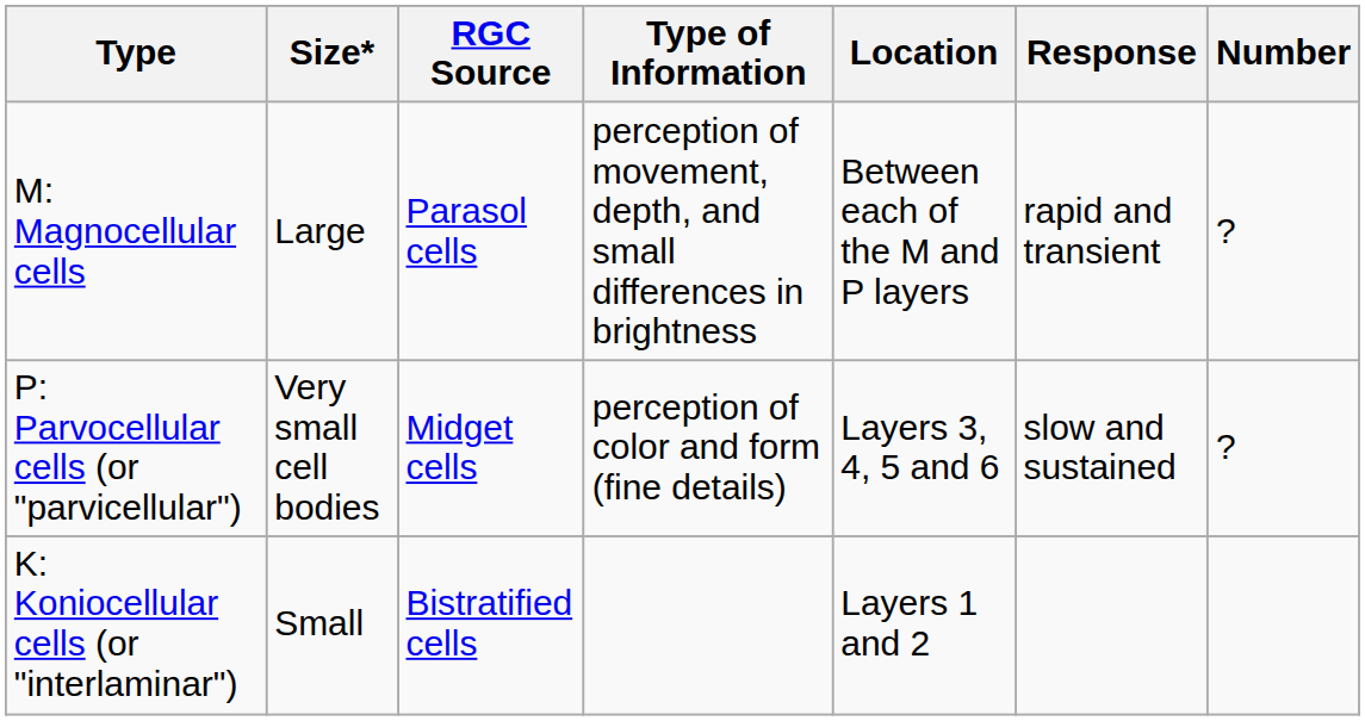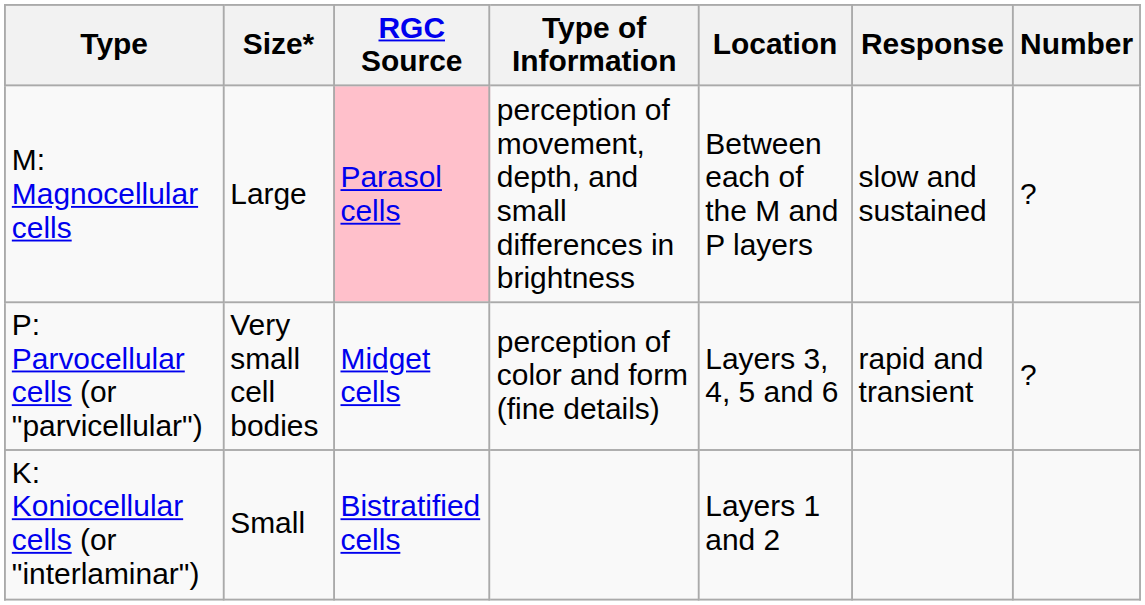M: Magnocellular cells | RGC Source: no background -> pink background
M: Magnocellular cells | Response: rapid and transient -> slow and sustained
P: Parvocellular cells (or "parvicellular") | Response: slow and sustained -> rapid and transient
